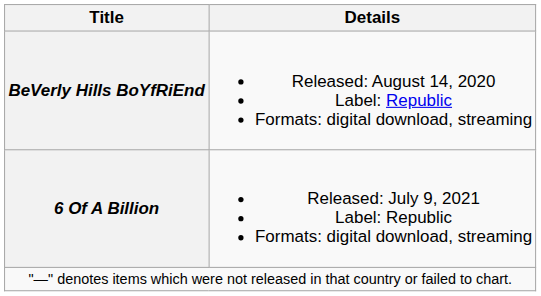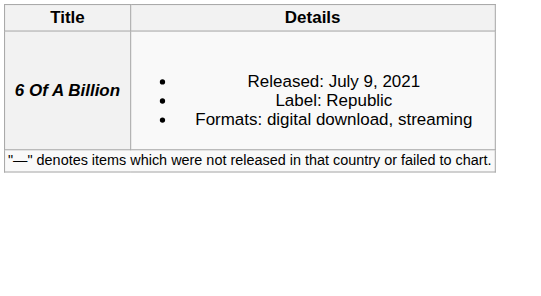- row: BeVerly Hills BoYfRiEnd | Released: August 14, 2020 Label: Republic Formats: digital download, streaming
